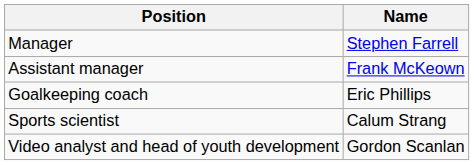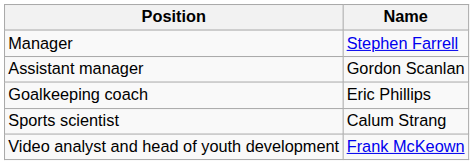Assistant manager | Name: Frank McKeown -> Gordon Scanlan
Video analyst and head of youth development | Name: Gordon Scanlan -> Frank McKeown
